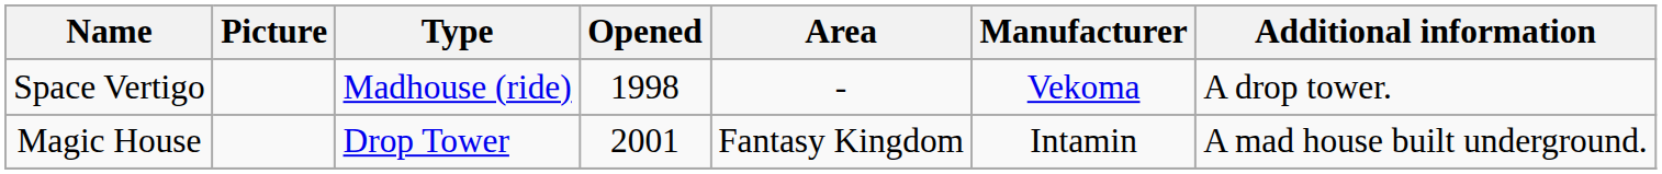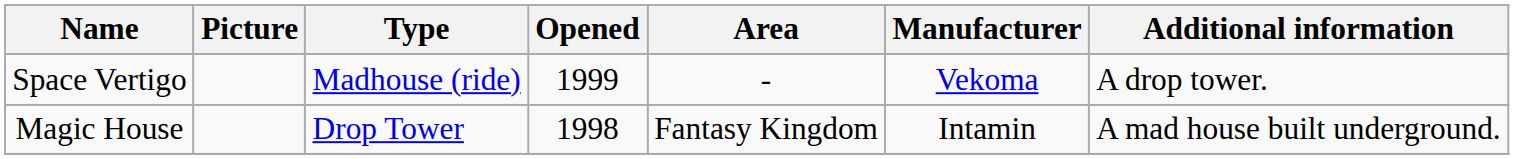Space Vertigo | Opened: 1998 -> 1999
Magic House | Opened: 2001 -> 1998
